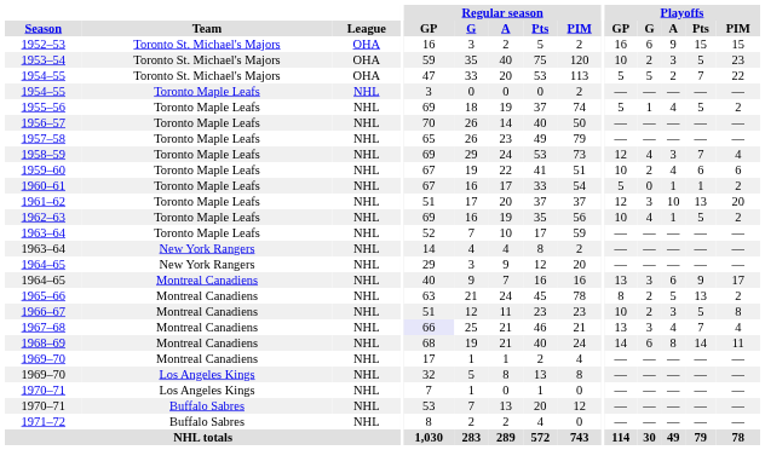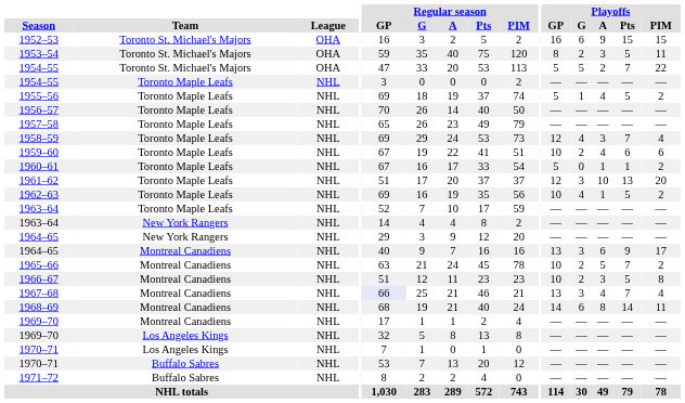1953–54 | Playoffs / GP: 10 -> 8
1953–54 | Playoffs / PIM: 23 -> 11
1965–66 | Playoffs / GP: 8 -> 10
1965–66 | Playoffs / Pts: 13 -> 7
